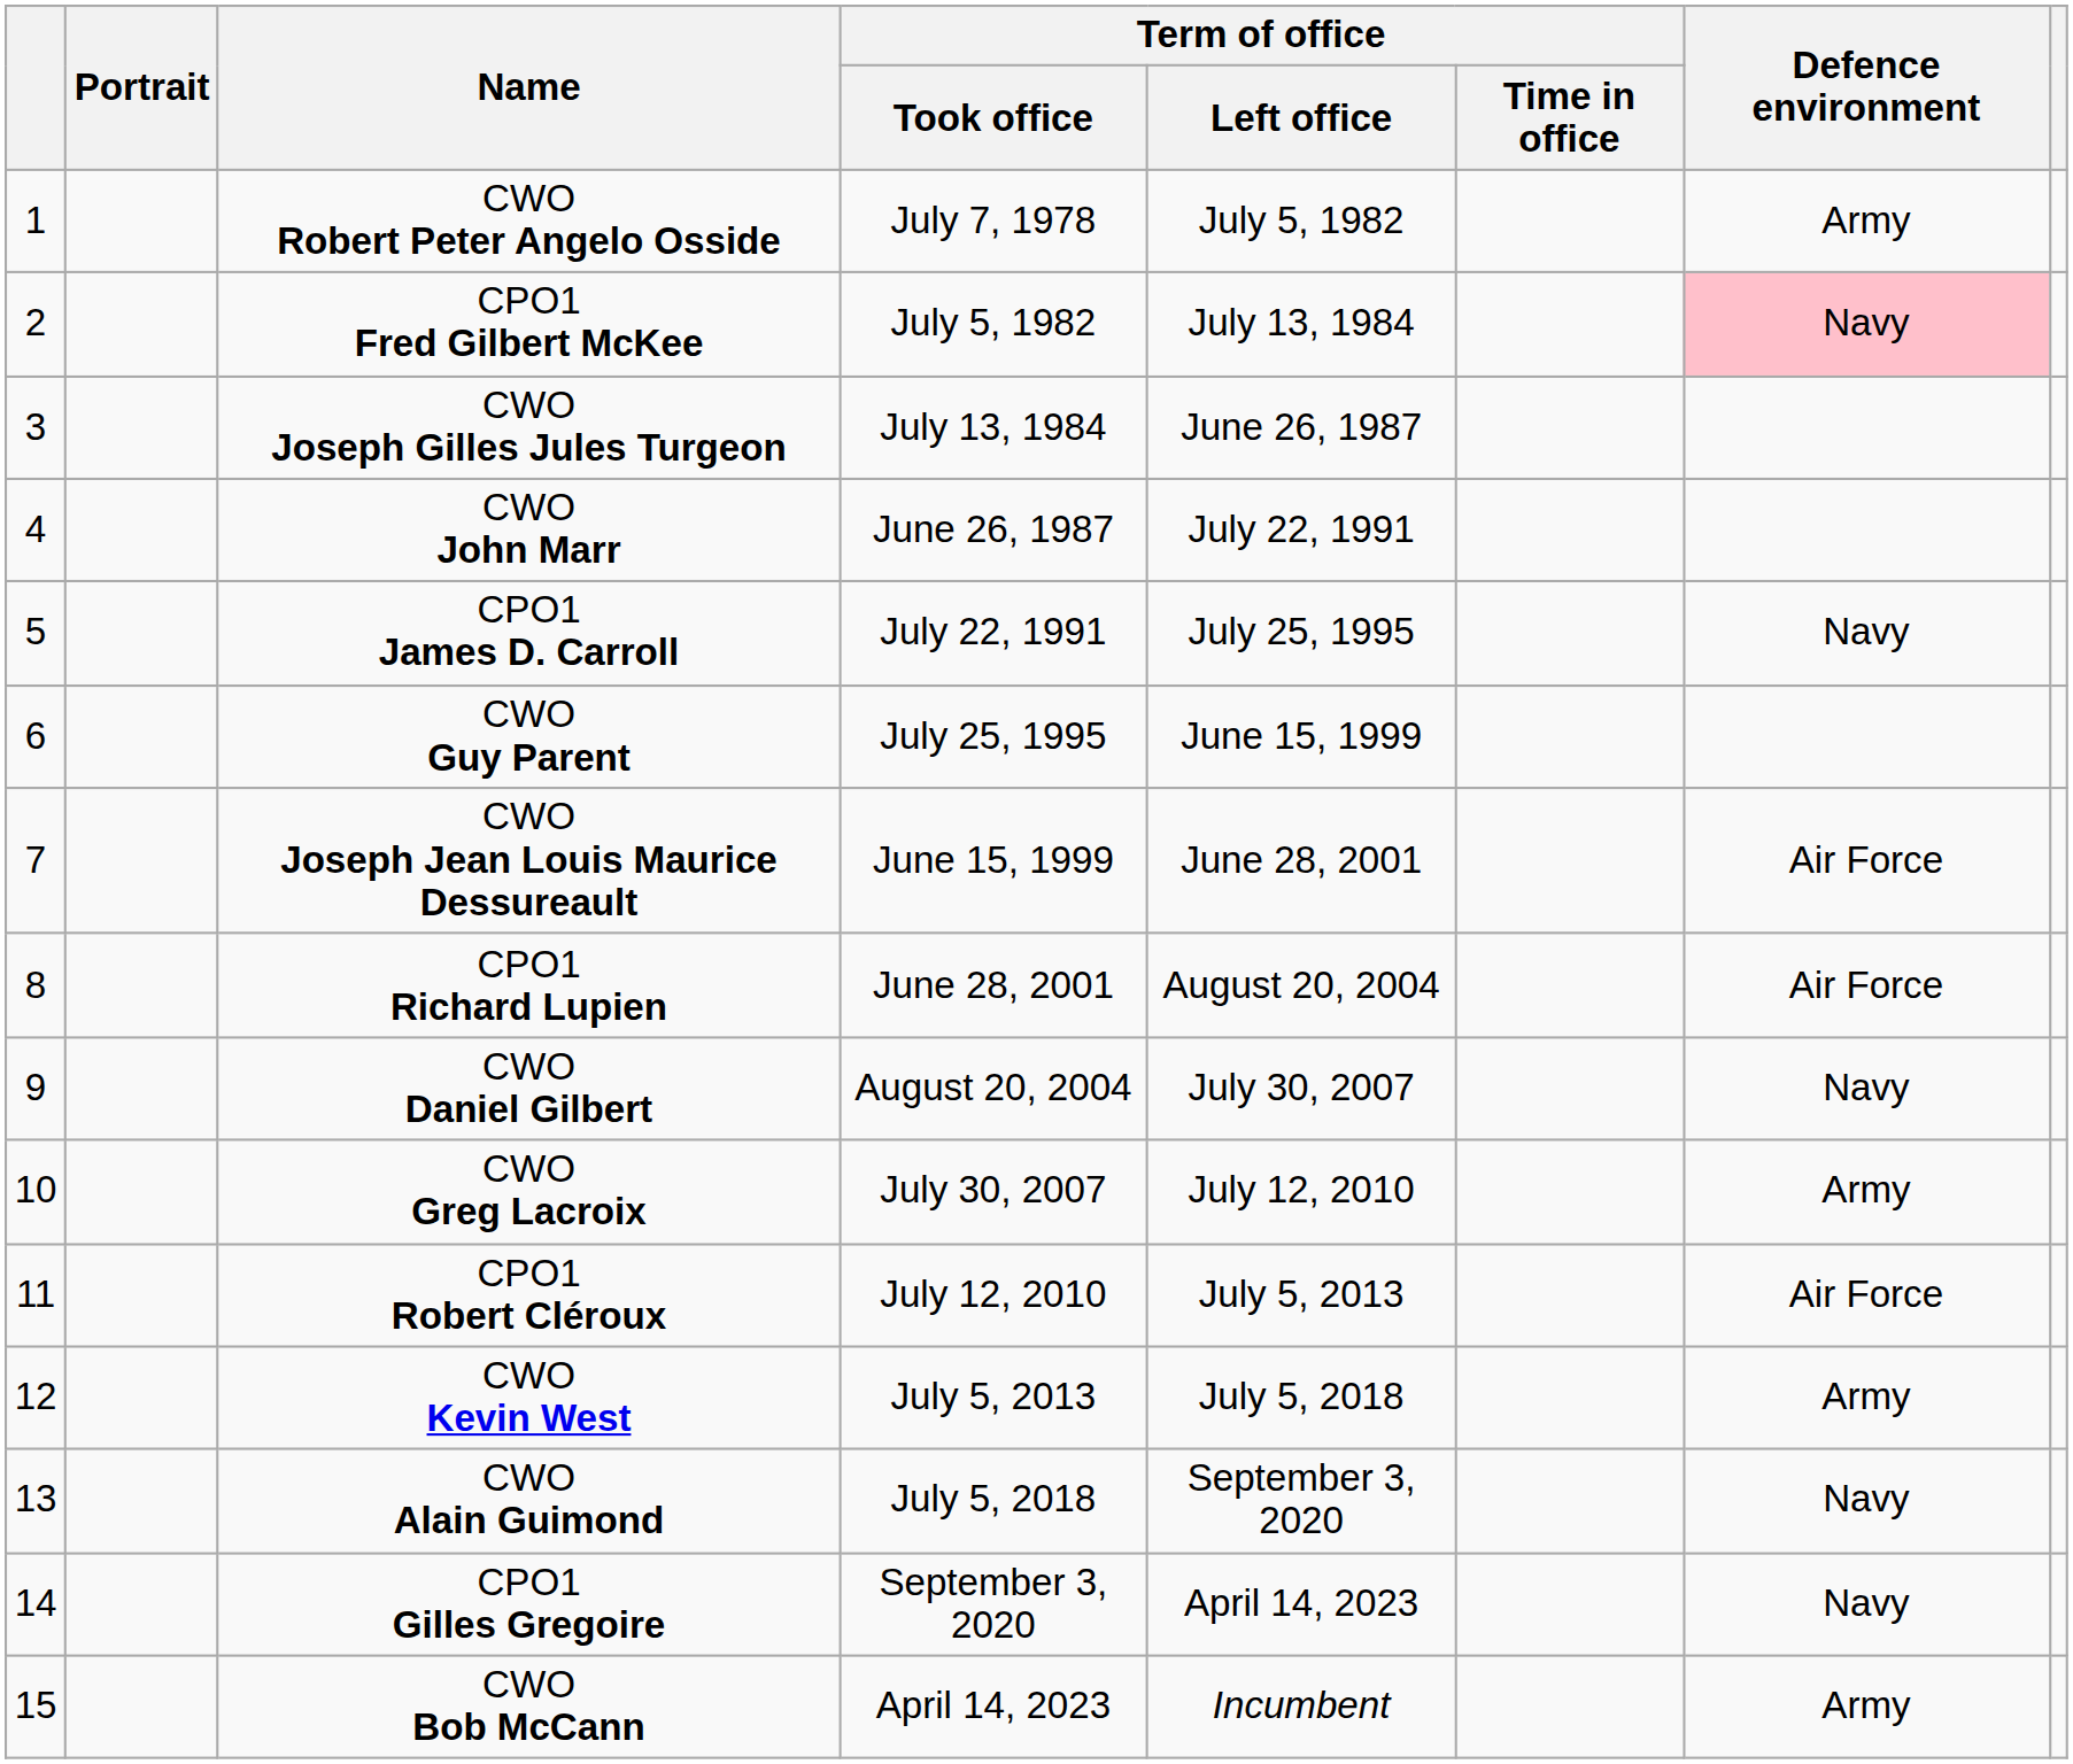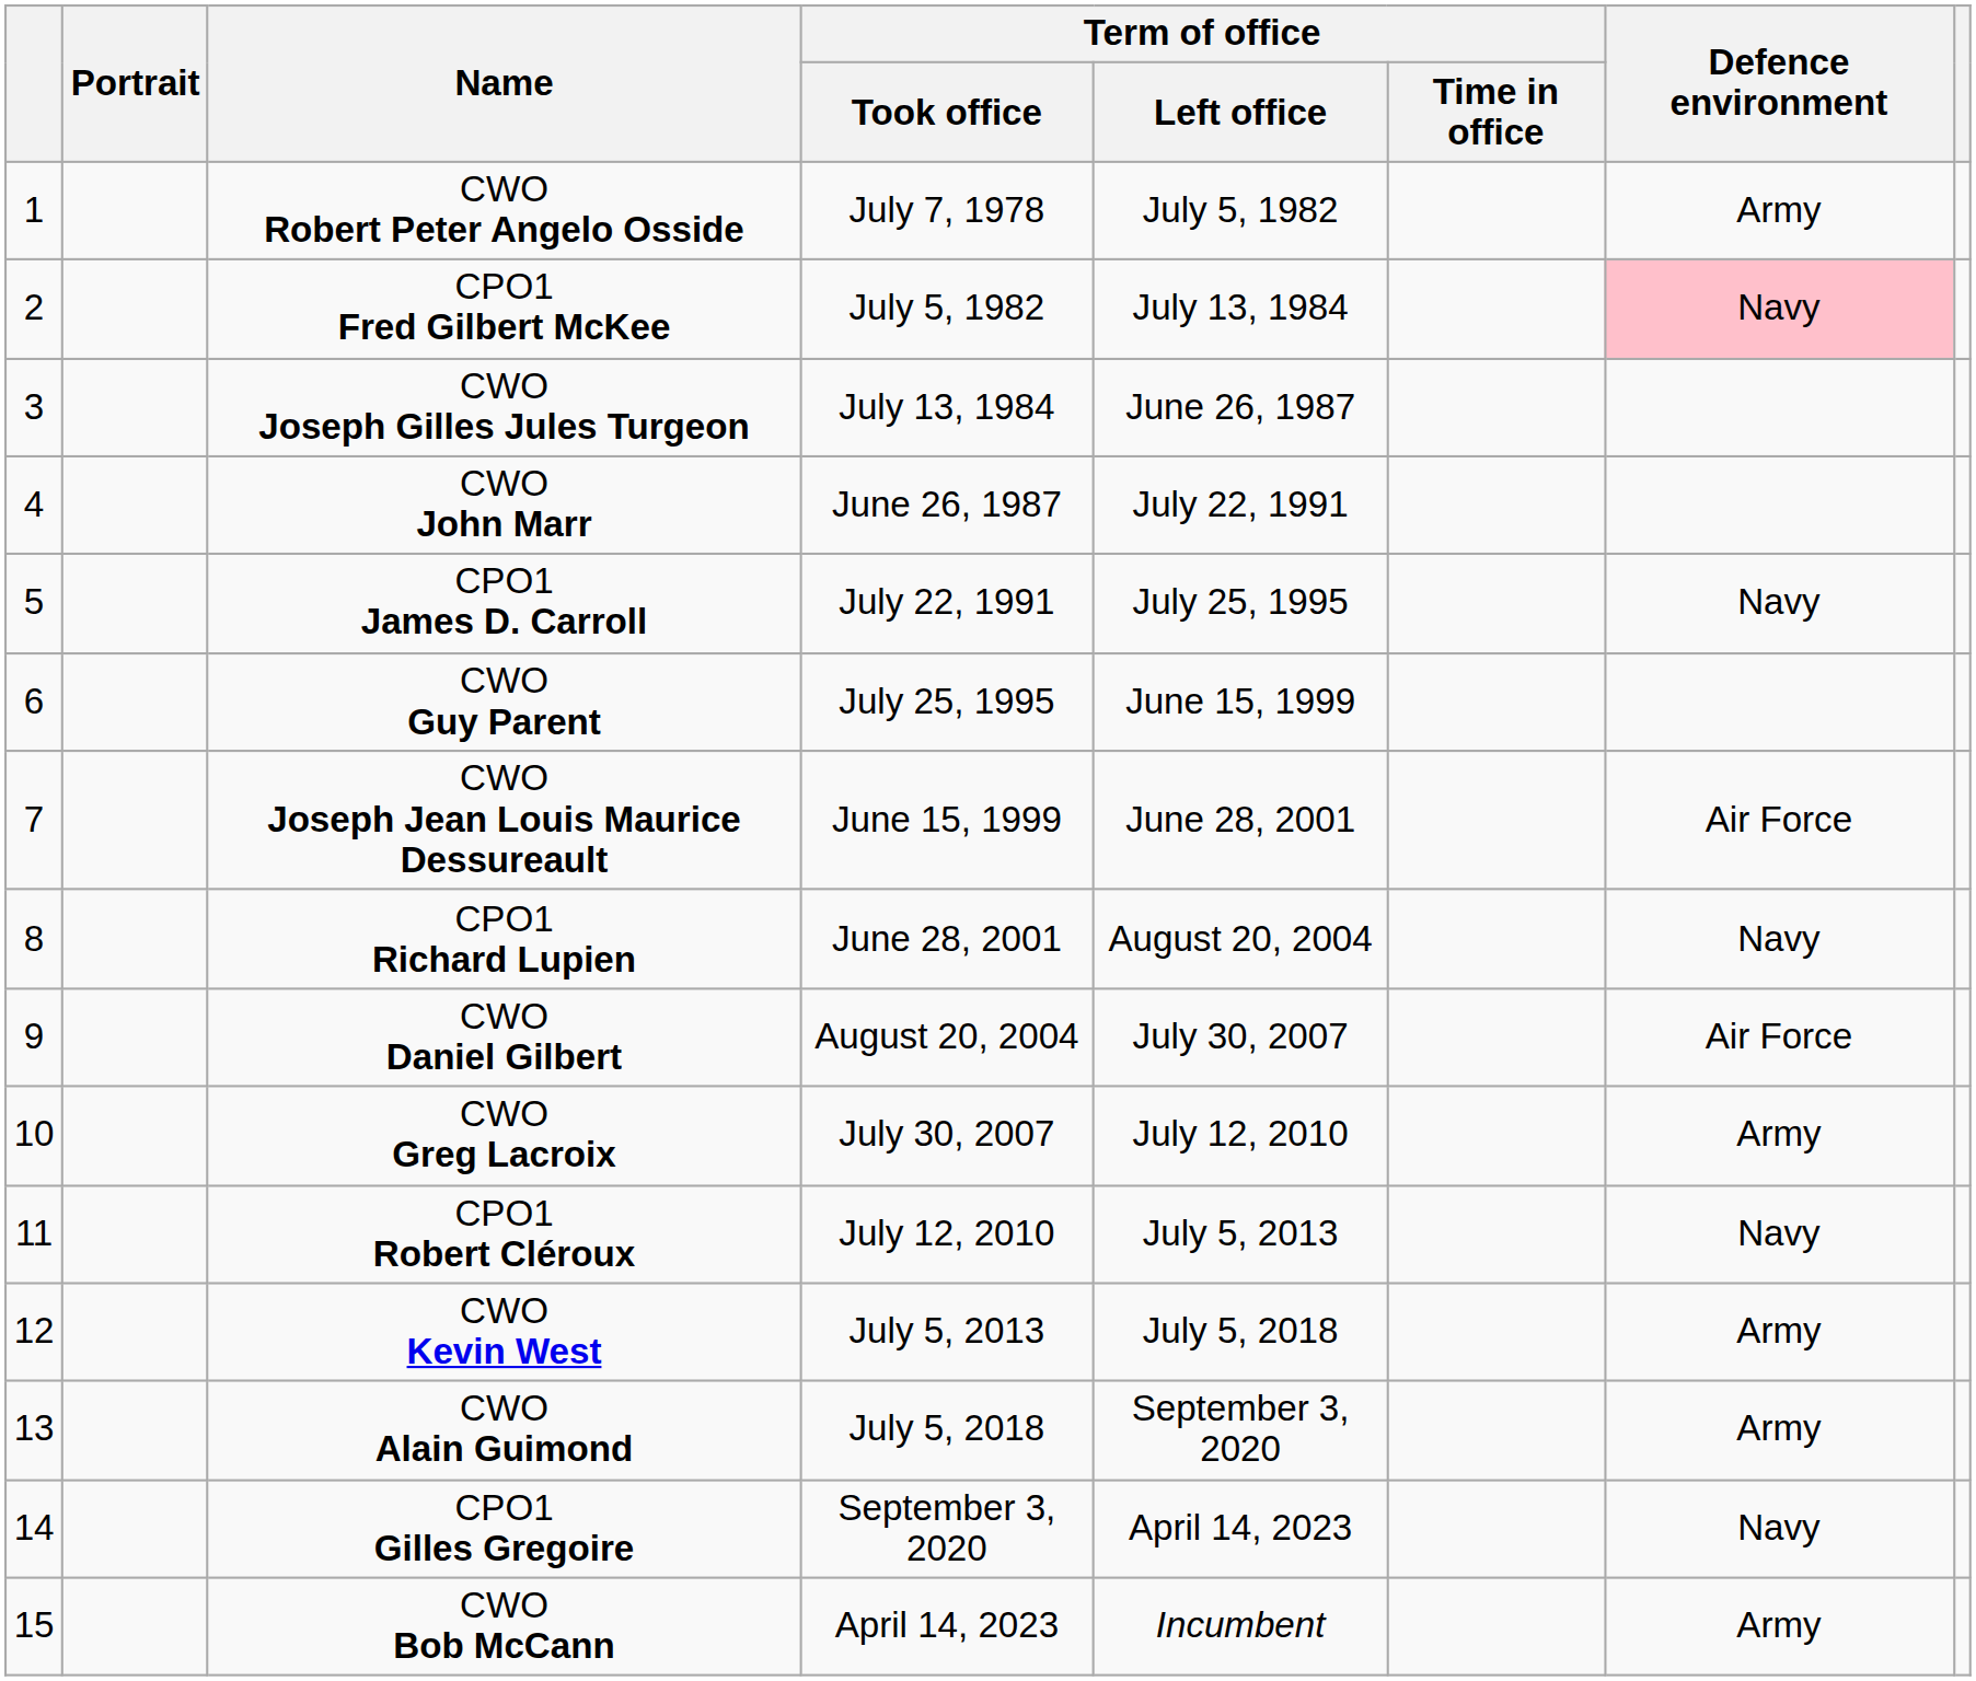CPO1 Richard Lupien | Defence environment: Air Force -> Navy
CWO Daniel Gilbert | Defence environment: Navy -> Air Force
CPO1 Robert Cléroux | Defence environment: Air Force -> Navy
CWO Alain Guimond | Defence environment: Navy -> Army
